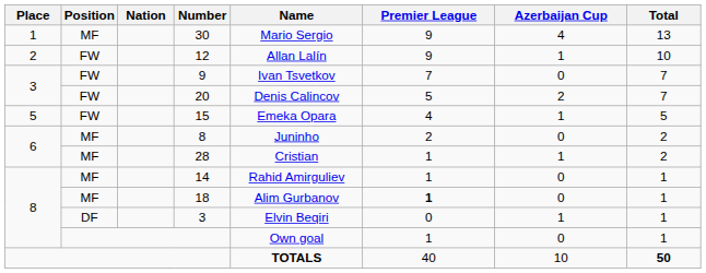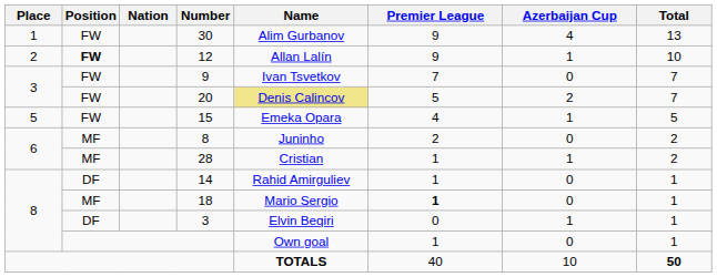30 | Position: MF -> FW
30 | Name: Mario Sergio -> Alim Gurbanov
12 | Position: normal -> bold
20 | Name: no background -> khaki background
14 | Position: MF -> DF
18 | Name: Alim Gurbanov -> Mario Sergio
